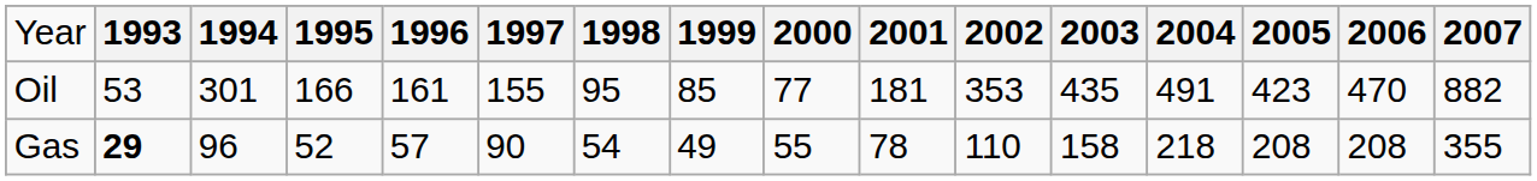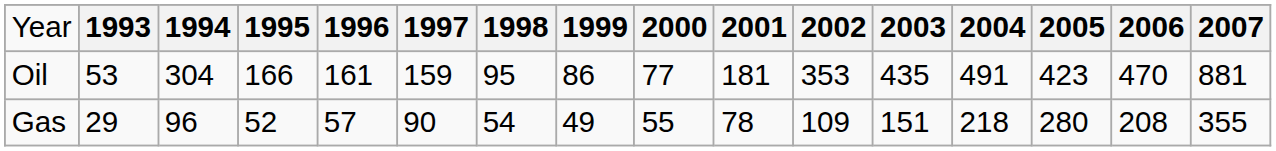Oil | column 3: 301 -> 304
Oil | column 6: 155 -> 159
Oil | column 8: 85 -> 86
Oil | column 16: 882 -> 881
Gas | column 2: bold -> normal
Gas | column 11: 110 -> 109
Gas | column 12: 158 -> 151
Gas | column 14: 208 -> 280
